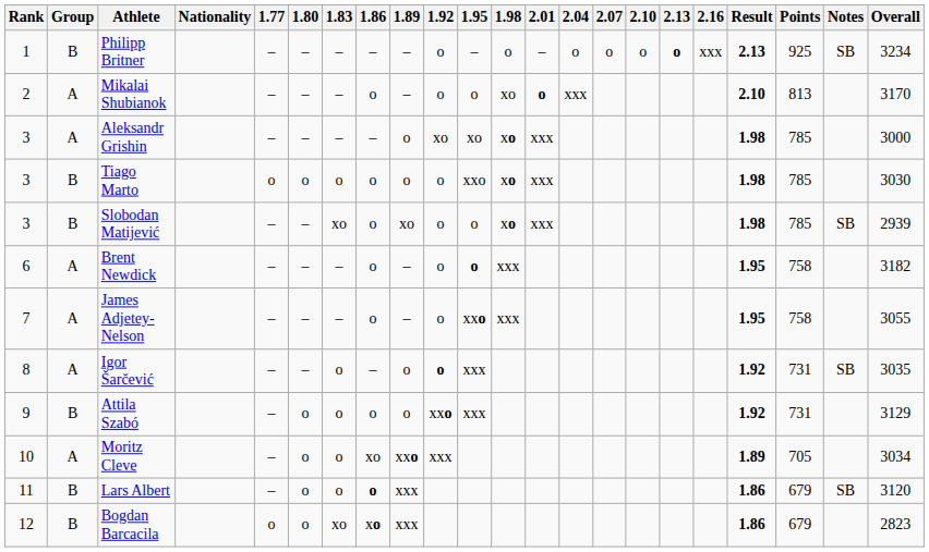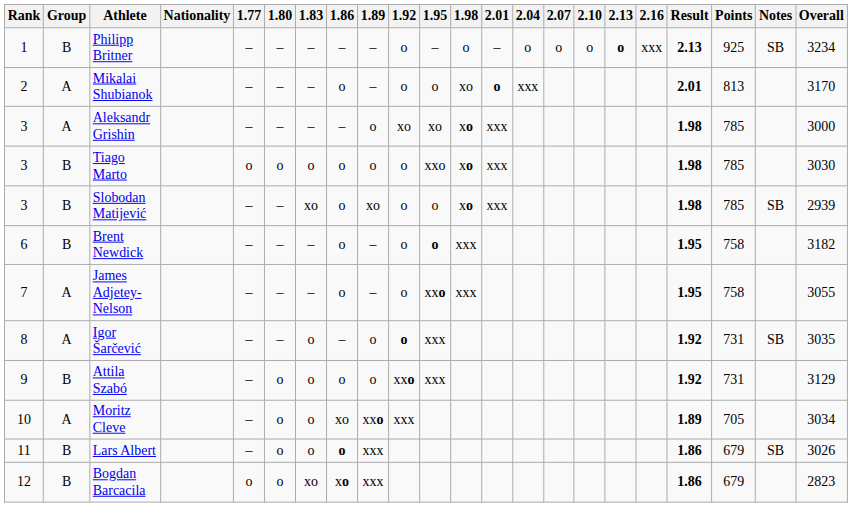Mikalai Shubianok | Result: 2.10 -> 2.01
Brent Newdick | Group: A -> B
Lars Albert | Overall: 3120 -> 3026
